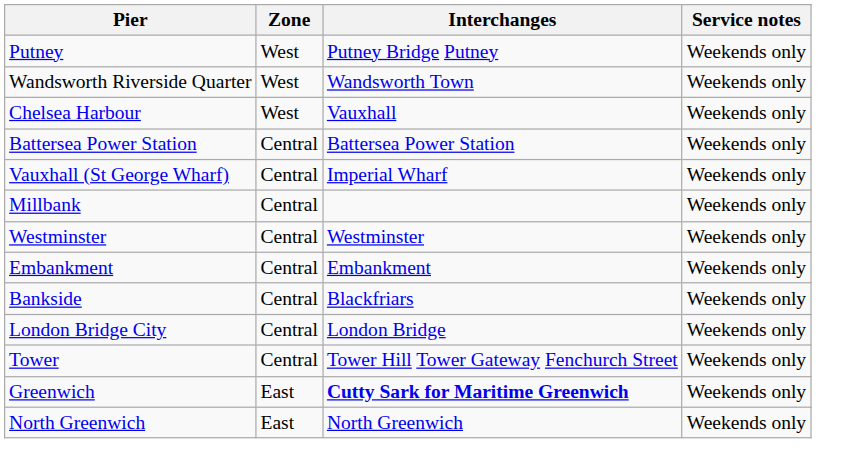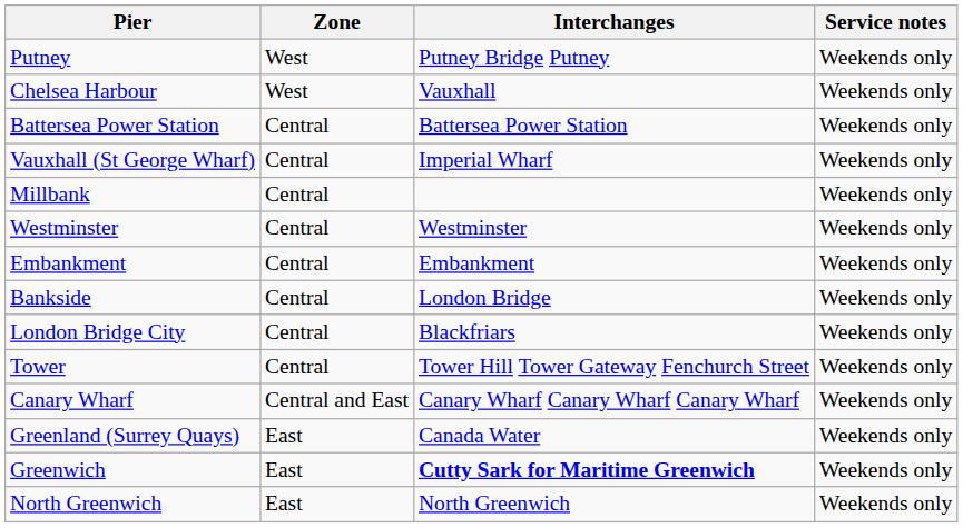- row: Wandsworth Riverside Quarter | West | Wandsworth Town | Weekends only
Bankside | Interchanges: Blackfriars -> London Bridge
London Bridge City | Interchanges: London Bridge -> Blackfriars
+ row: Canary Wharf | Central and East | Canary Wharf Canary Wharf Canary Wharf | Weekends only
+ row: Greenland (Surrey Quays) | East | Canada Water | Weekends only
